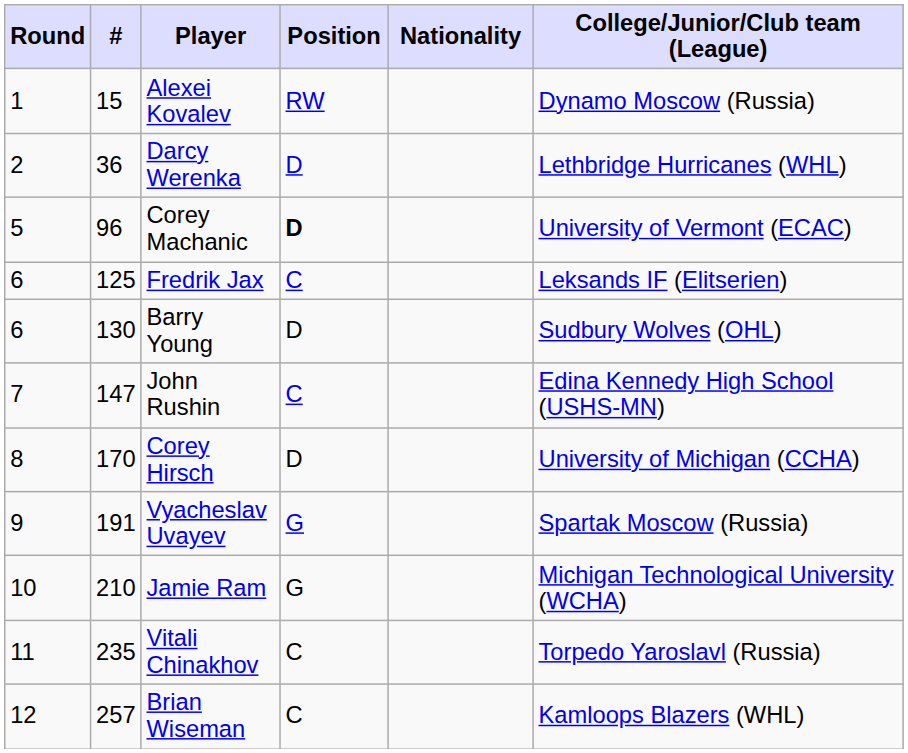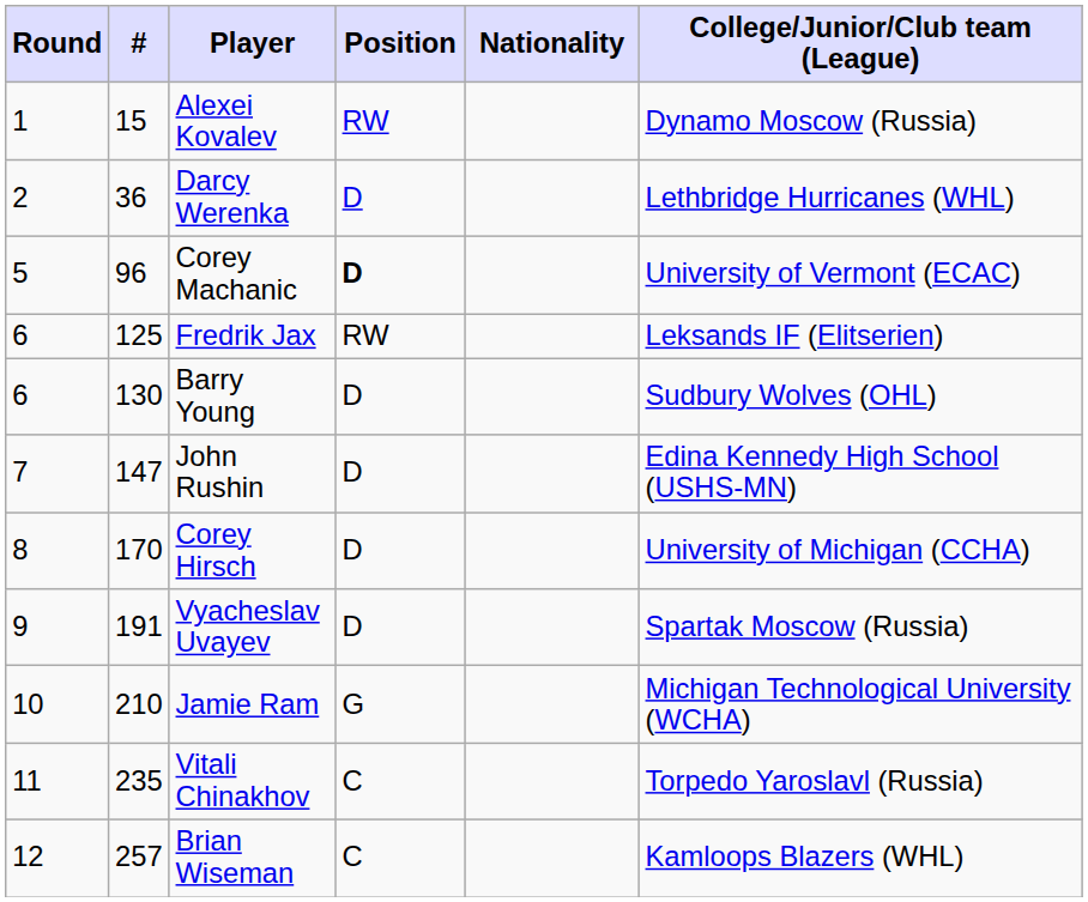Fredrik Jax | Position: C -> RW
John Rushin | Position: C -> D
Vyacheslav Uvayev | Position: G -> D
